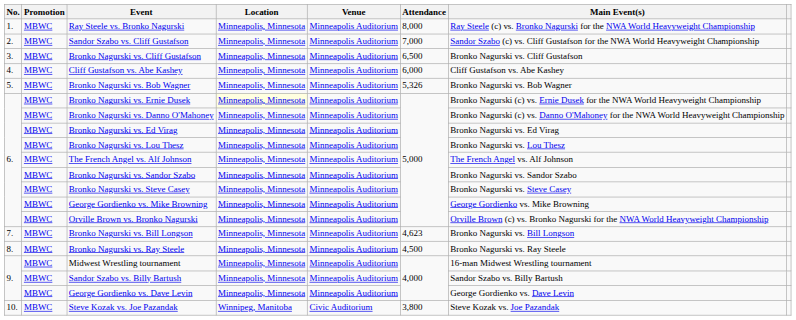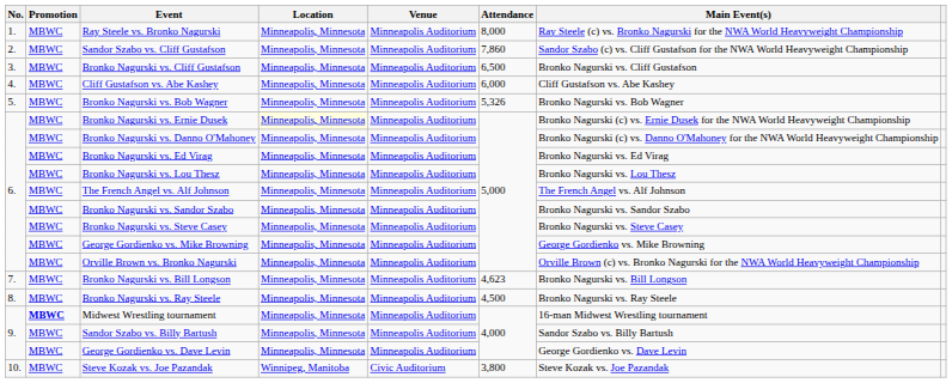Sandor Szabo vs. Cliff Gustafson | Attendance: 7,000 -> 7,860
Midwest Wrestling tournament | Promotion: normal -> bold
